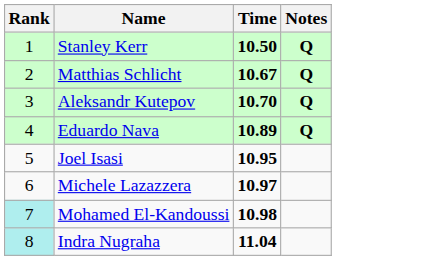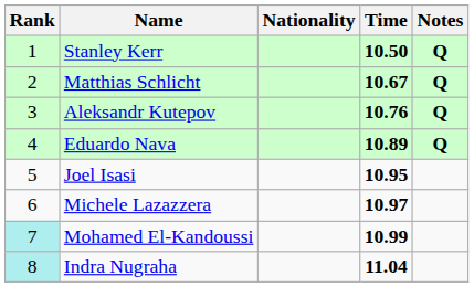+ column: Nationality
Aleksandr Kutepov | Time: 10.70 -> 10.76
Mohamed El-Kandoussi | Time: 10.98 -> 10.99
